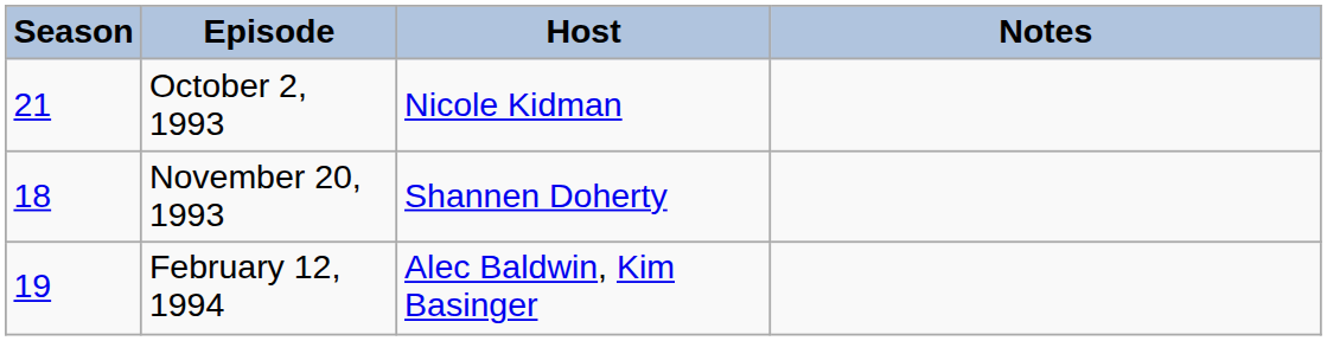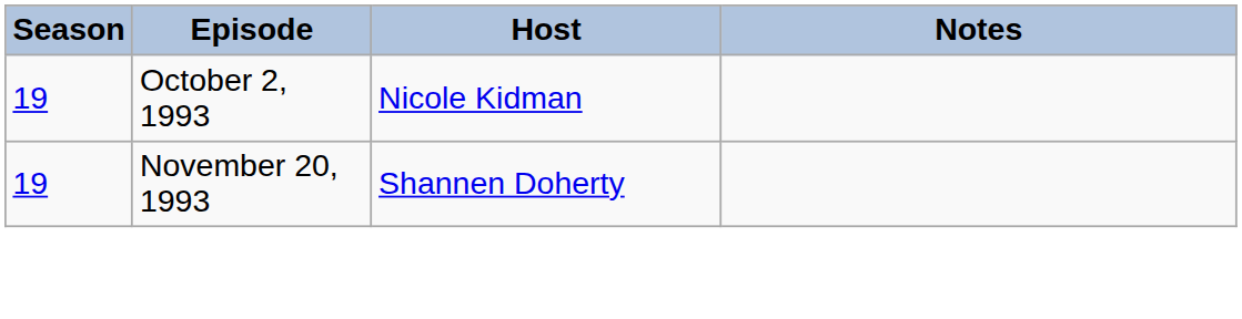October 2, 1993 | Season: 21 -> 19
November 20, 1993 | Season: 18 -> 19
- row: 19 | February 12, 1994 | Alec Baldwin, Kim Basinger
